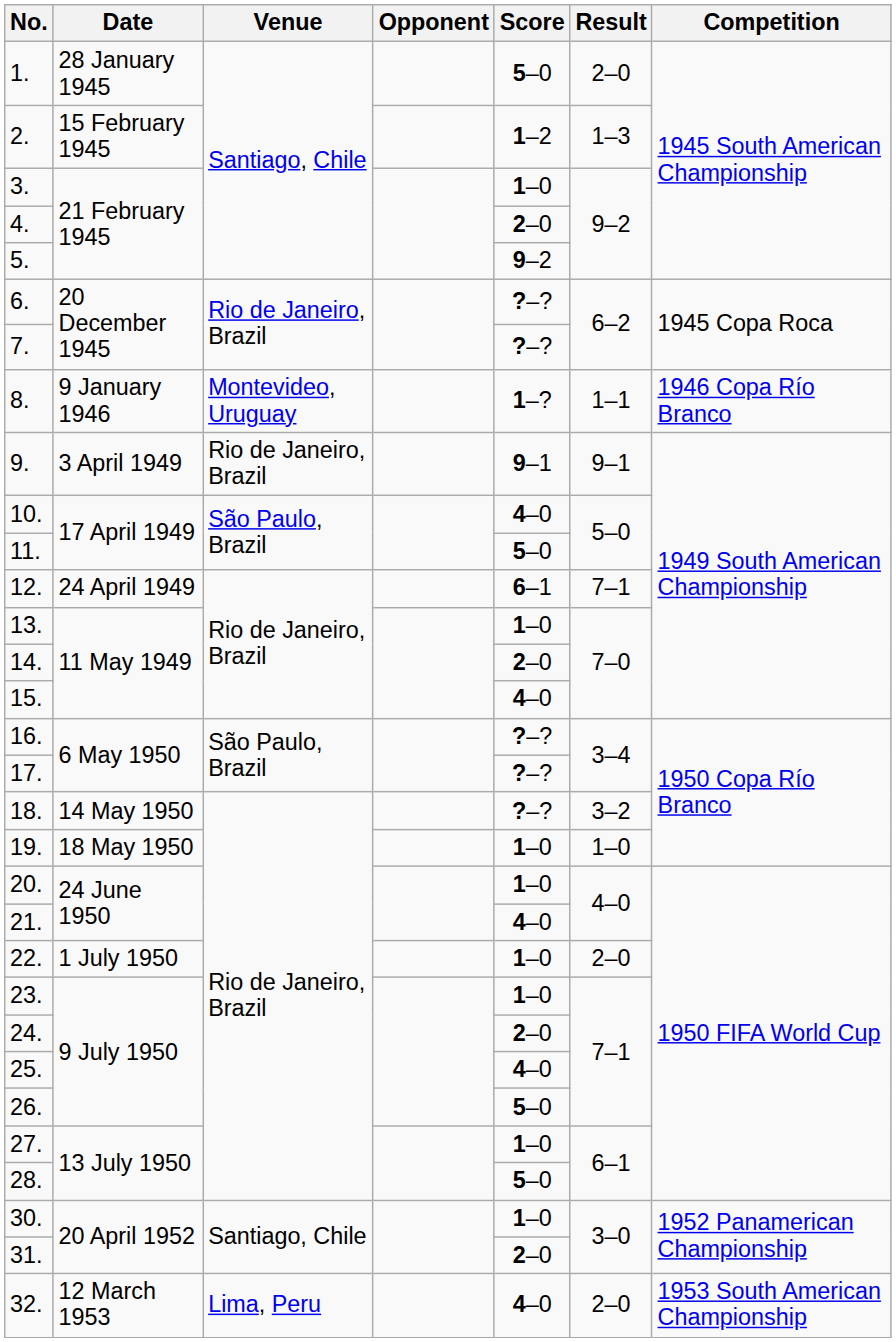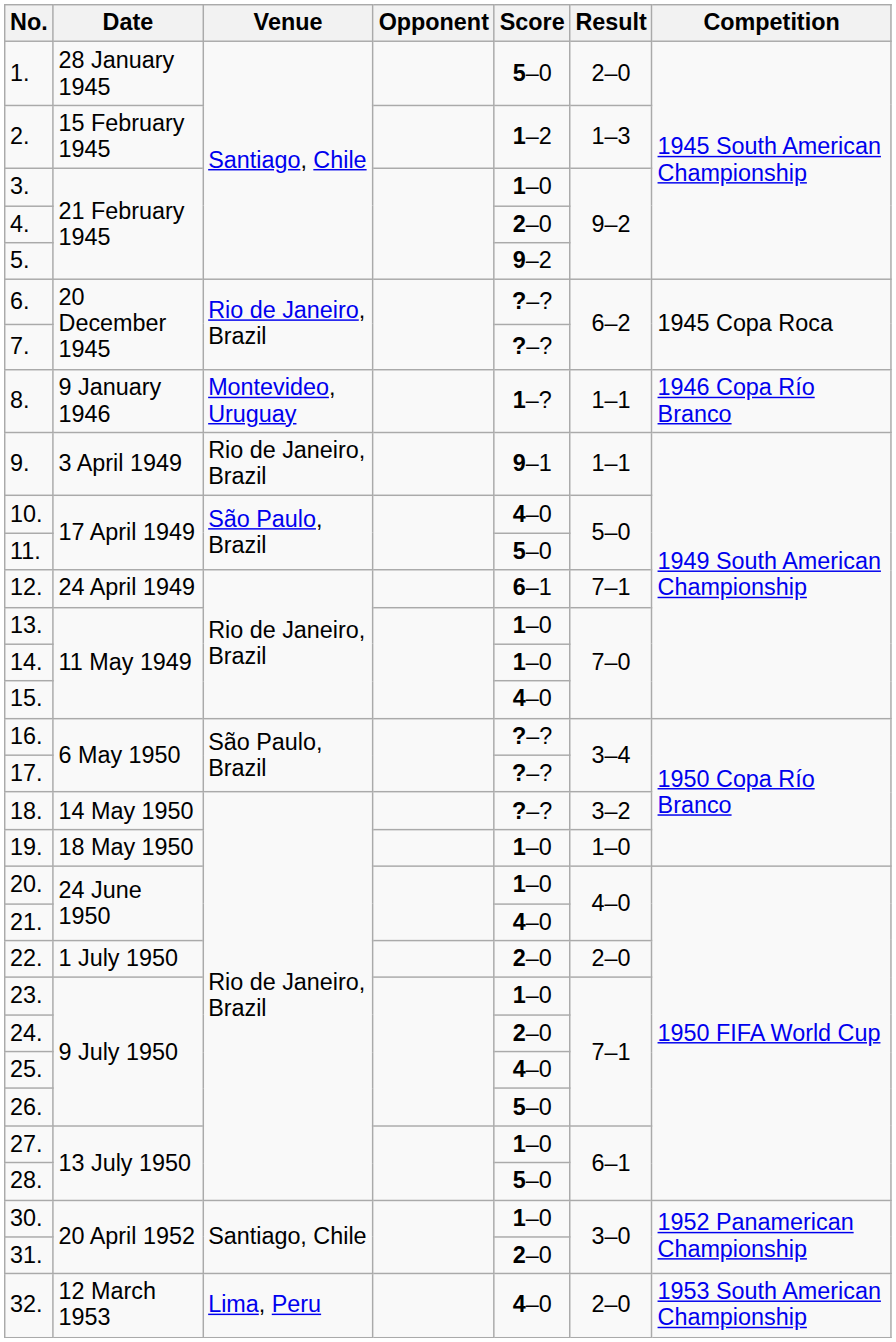9. | Result: 9–1 -> 1–1
14. | Score: 2–0 -> 1–0
22. | Score: 1–0 -> 2–0
